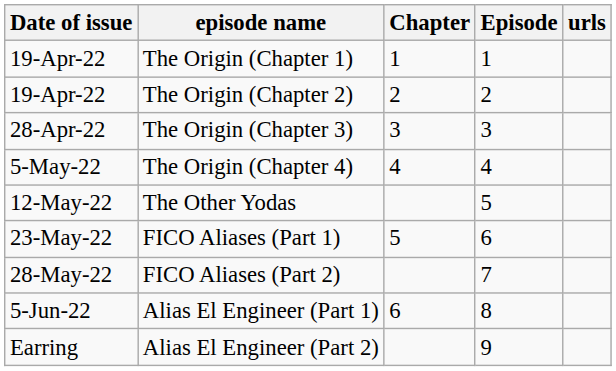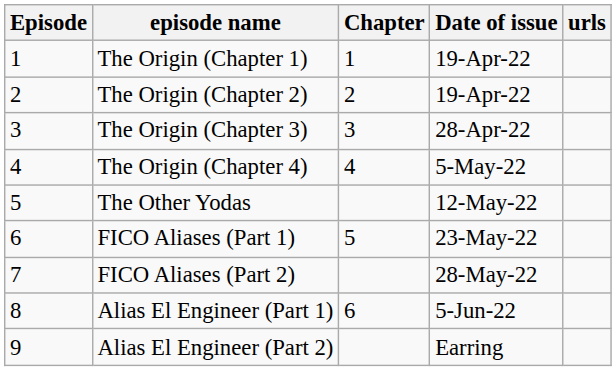columns swapped: Date of issue <-> Episode
